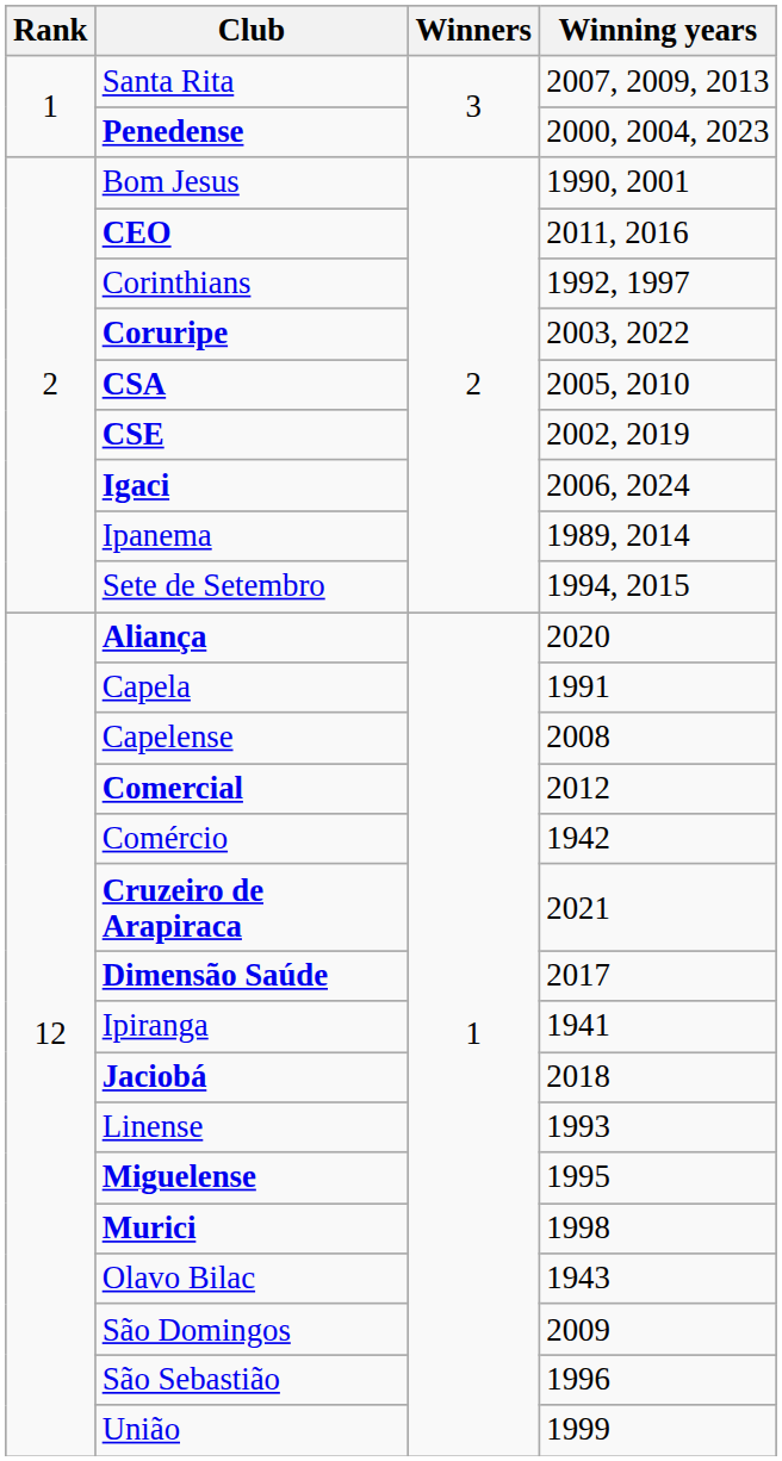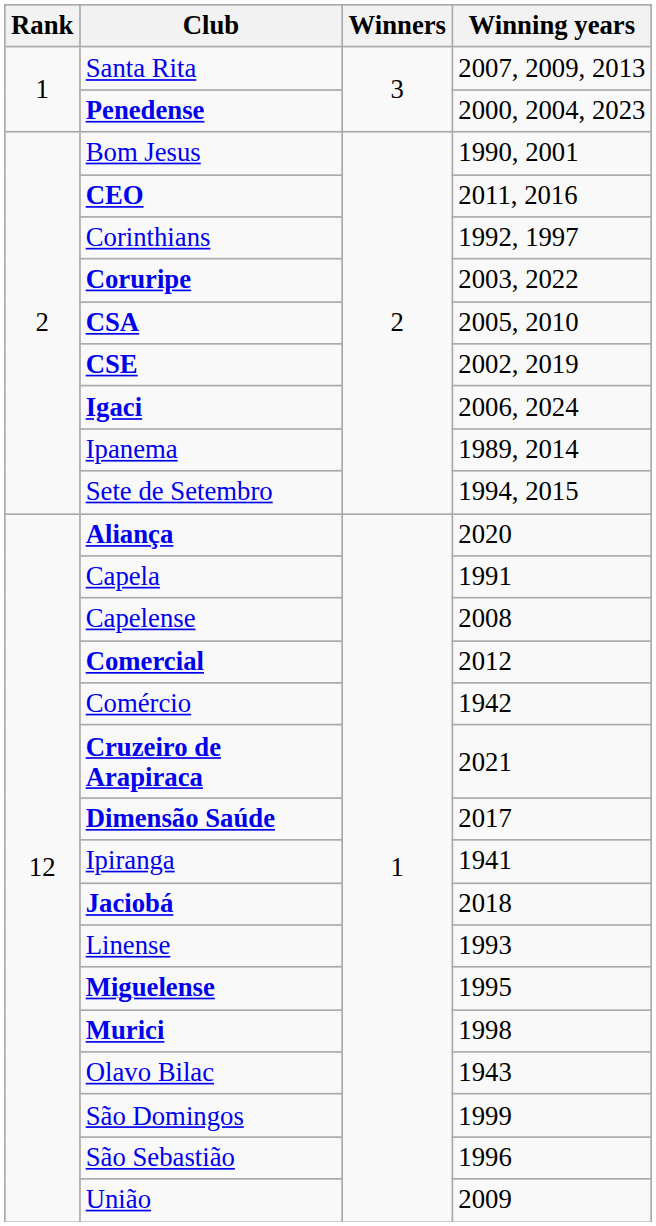São Domingos | Winning years: 2009 -> 1999
União | Winning years: 1999 -> 2009
